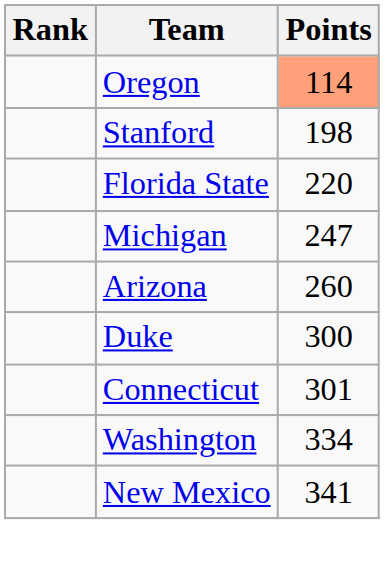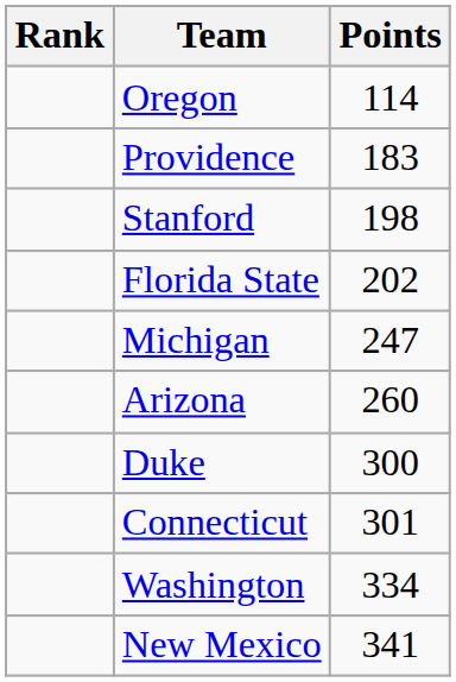Oregon | Points: lightsalmon background -> no background
+ row: Providence | 183
Florida State | Points: 220 -> 202
